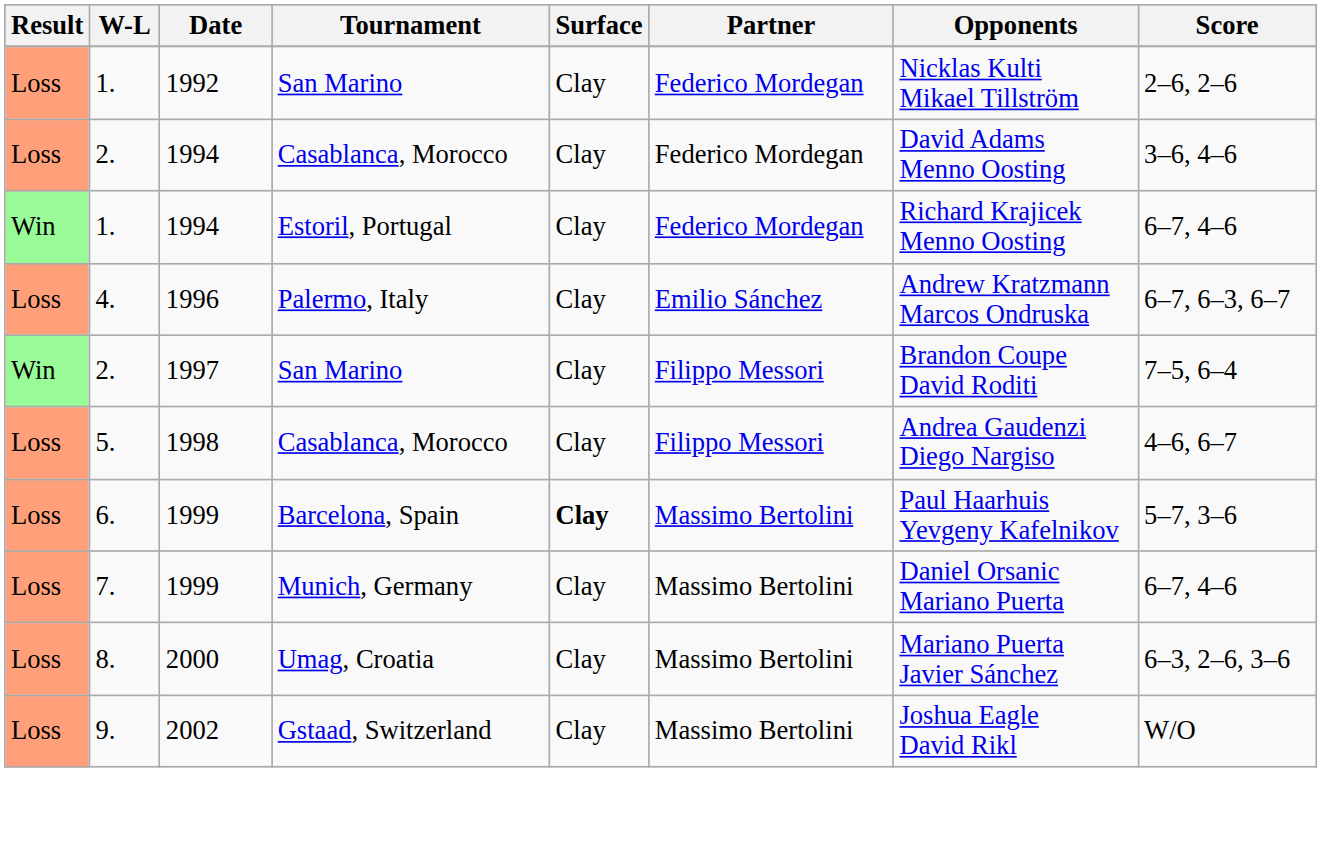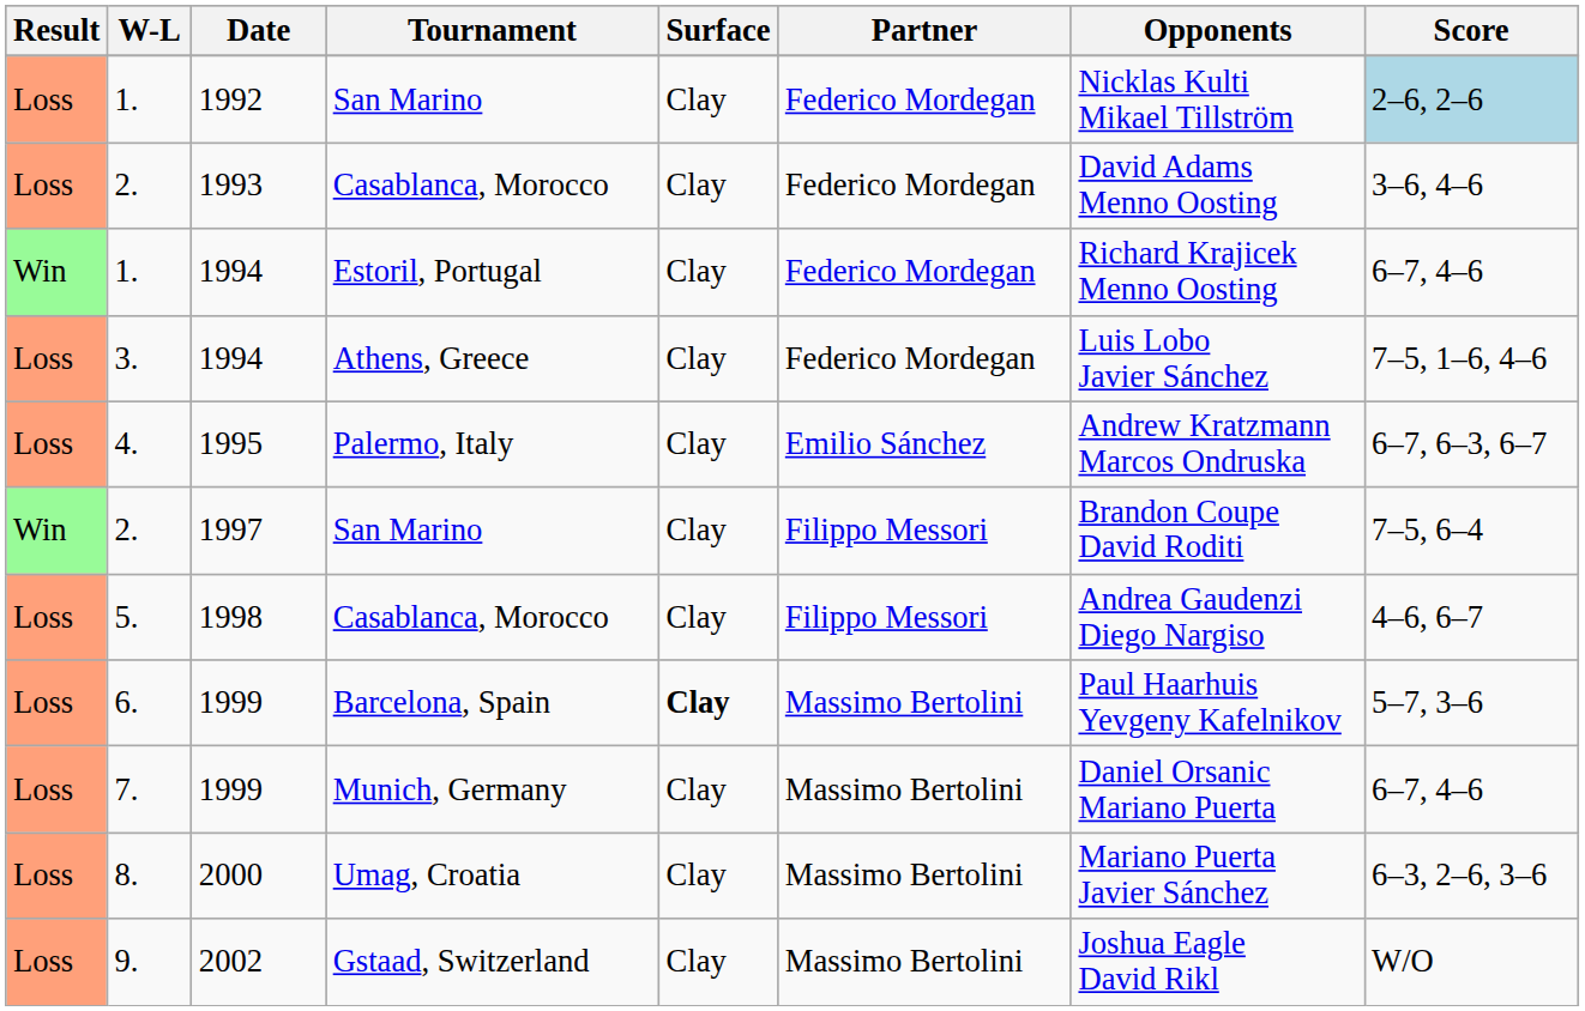1. / San Marino | Score: no background -> lightblue background
2. / Casablanca, Morocco | Date: 1994 -> 1993
+ row: Loss | 3. | 1994 | Athens, Greece | Clay | Federico Mordegan | Luis Lobo Javier Sánchez | 7–5, 1–6, 4–6
4. | Date: 1996 -> 1995
